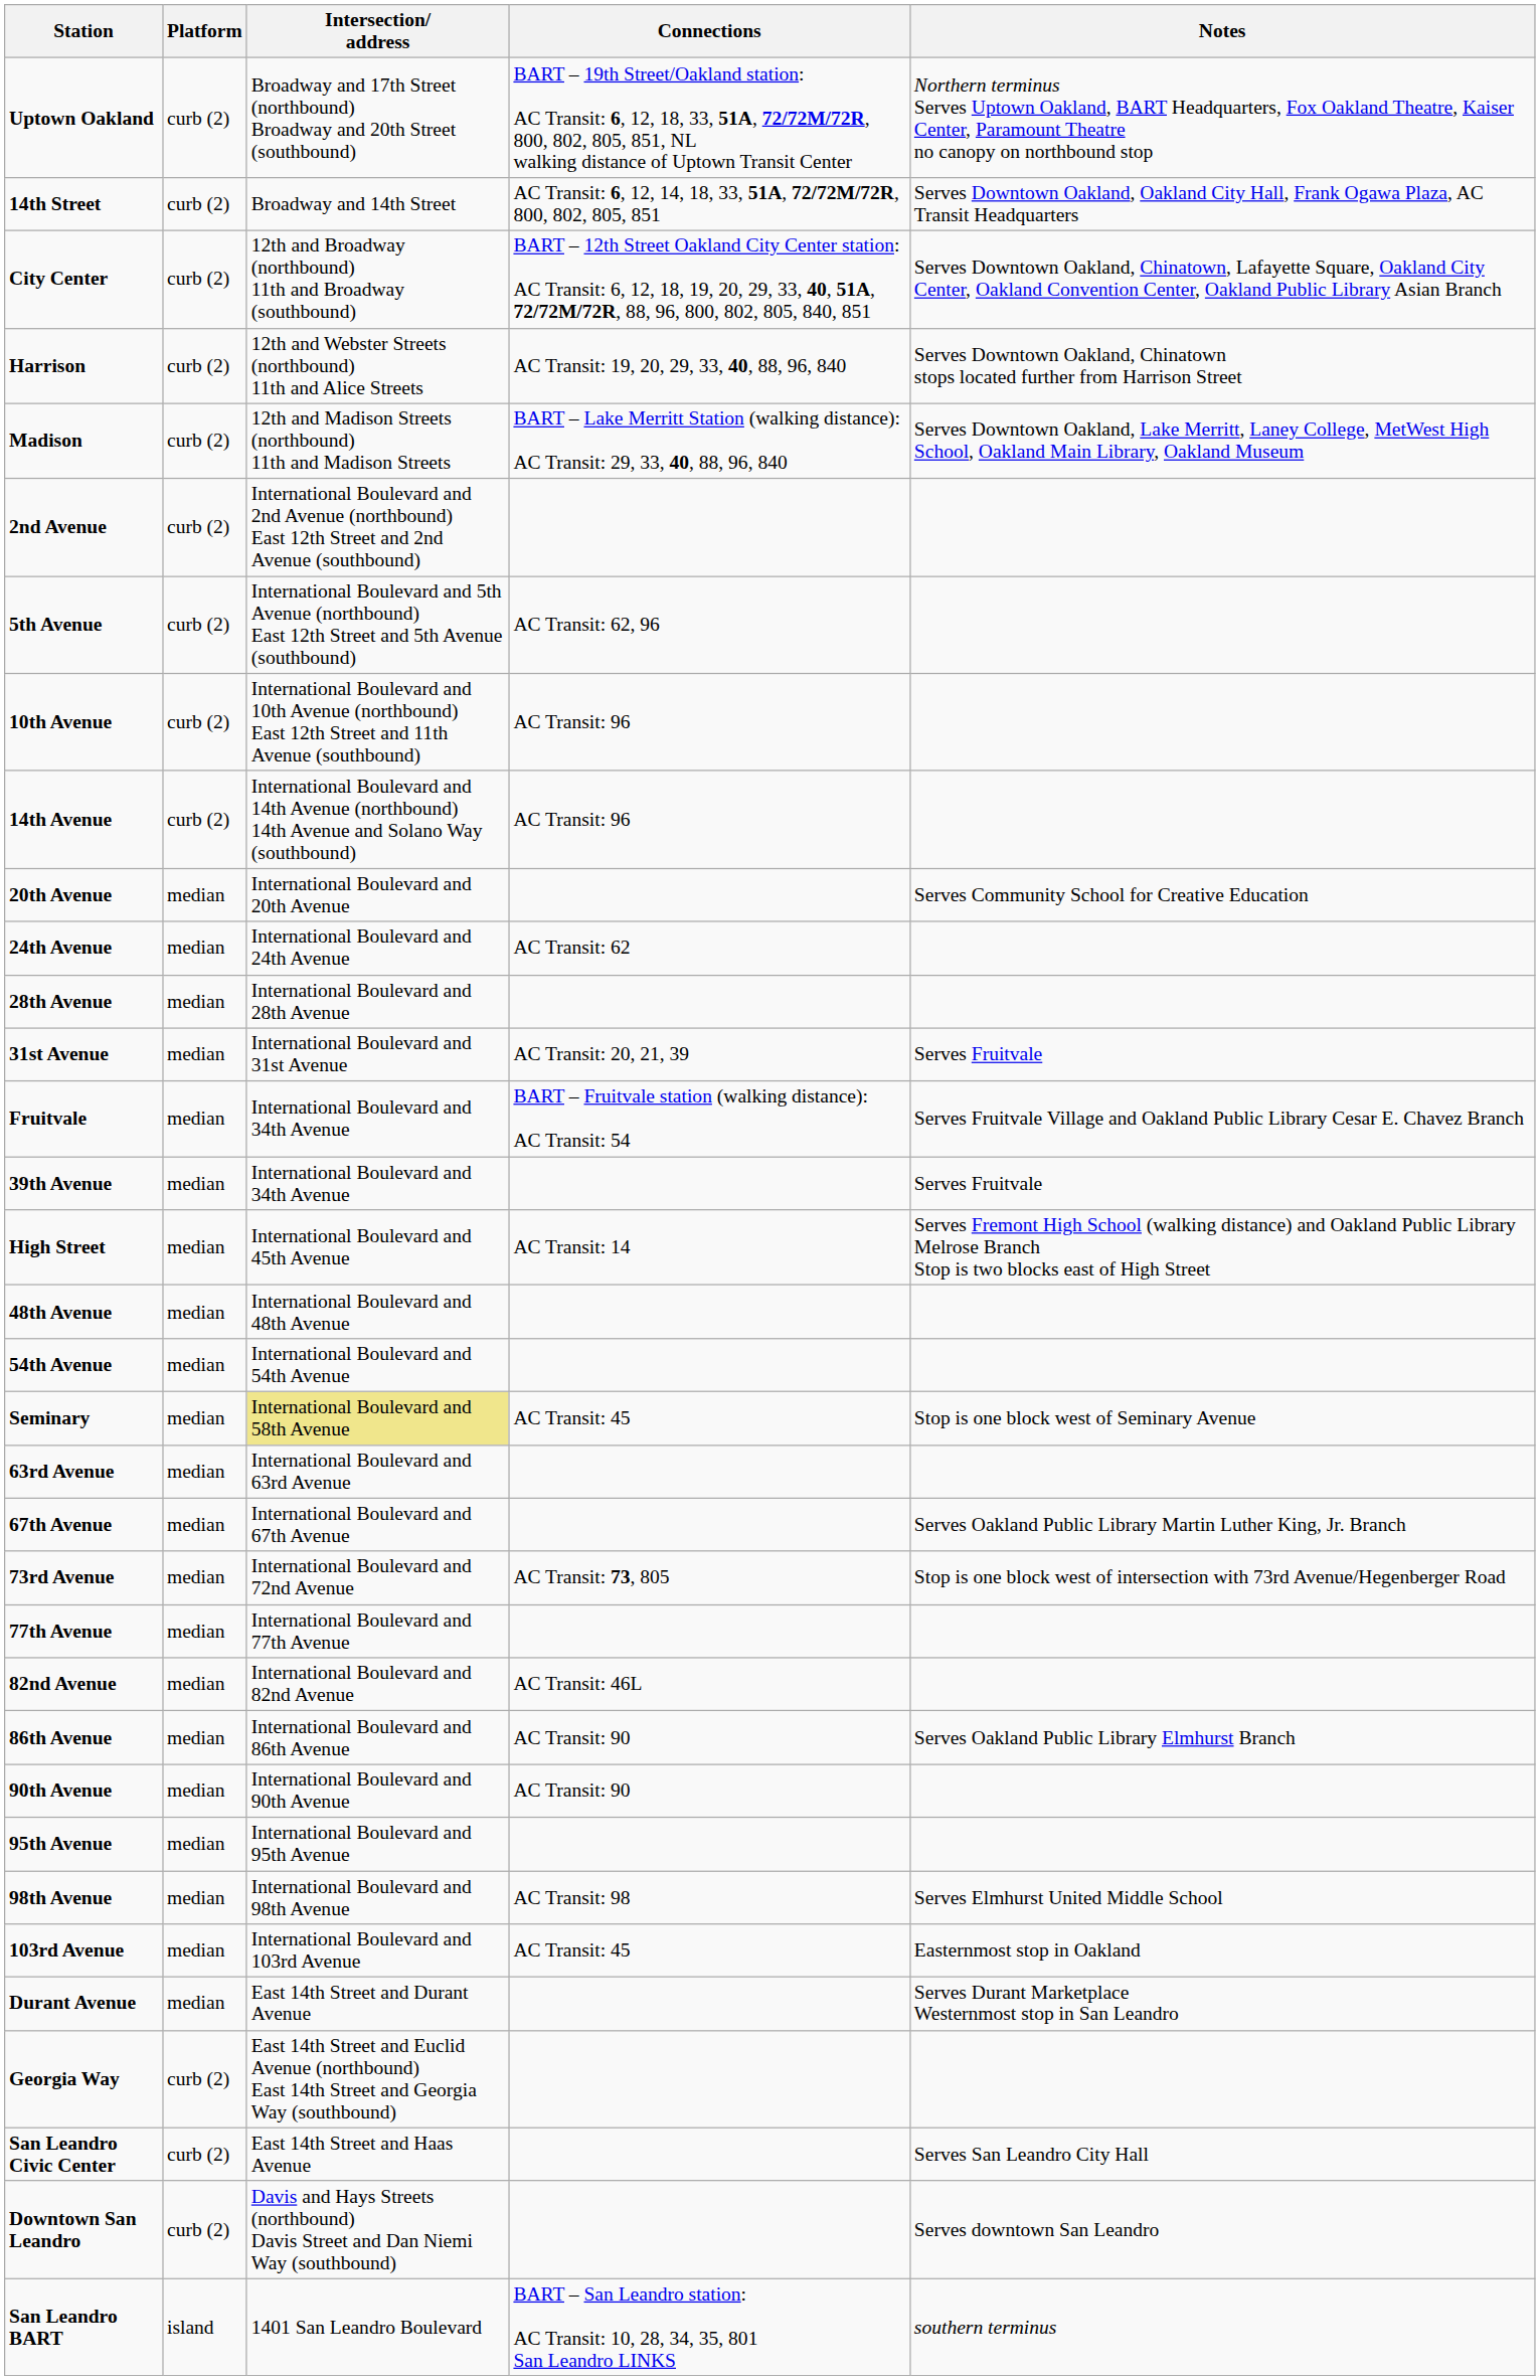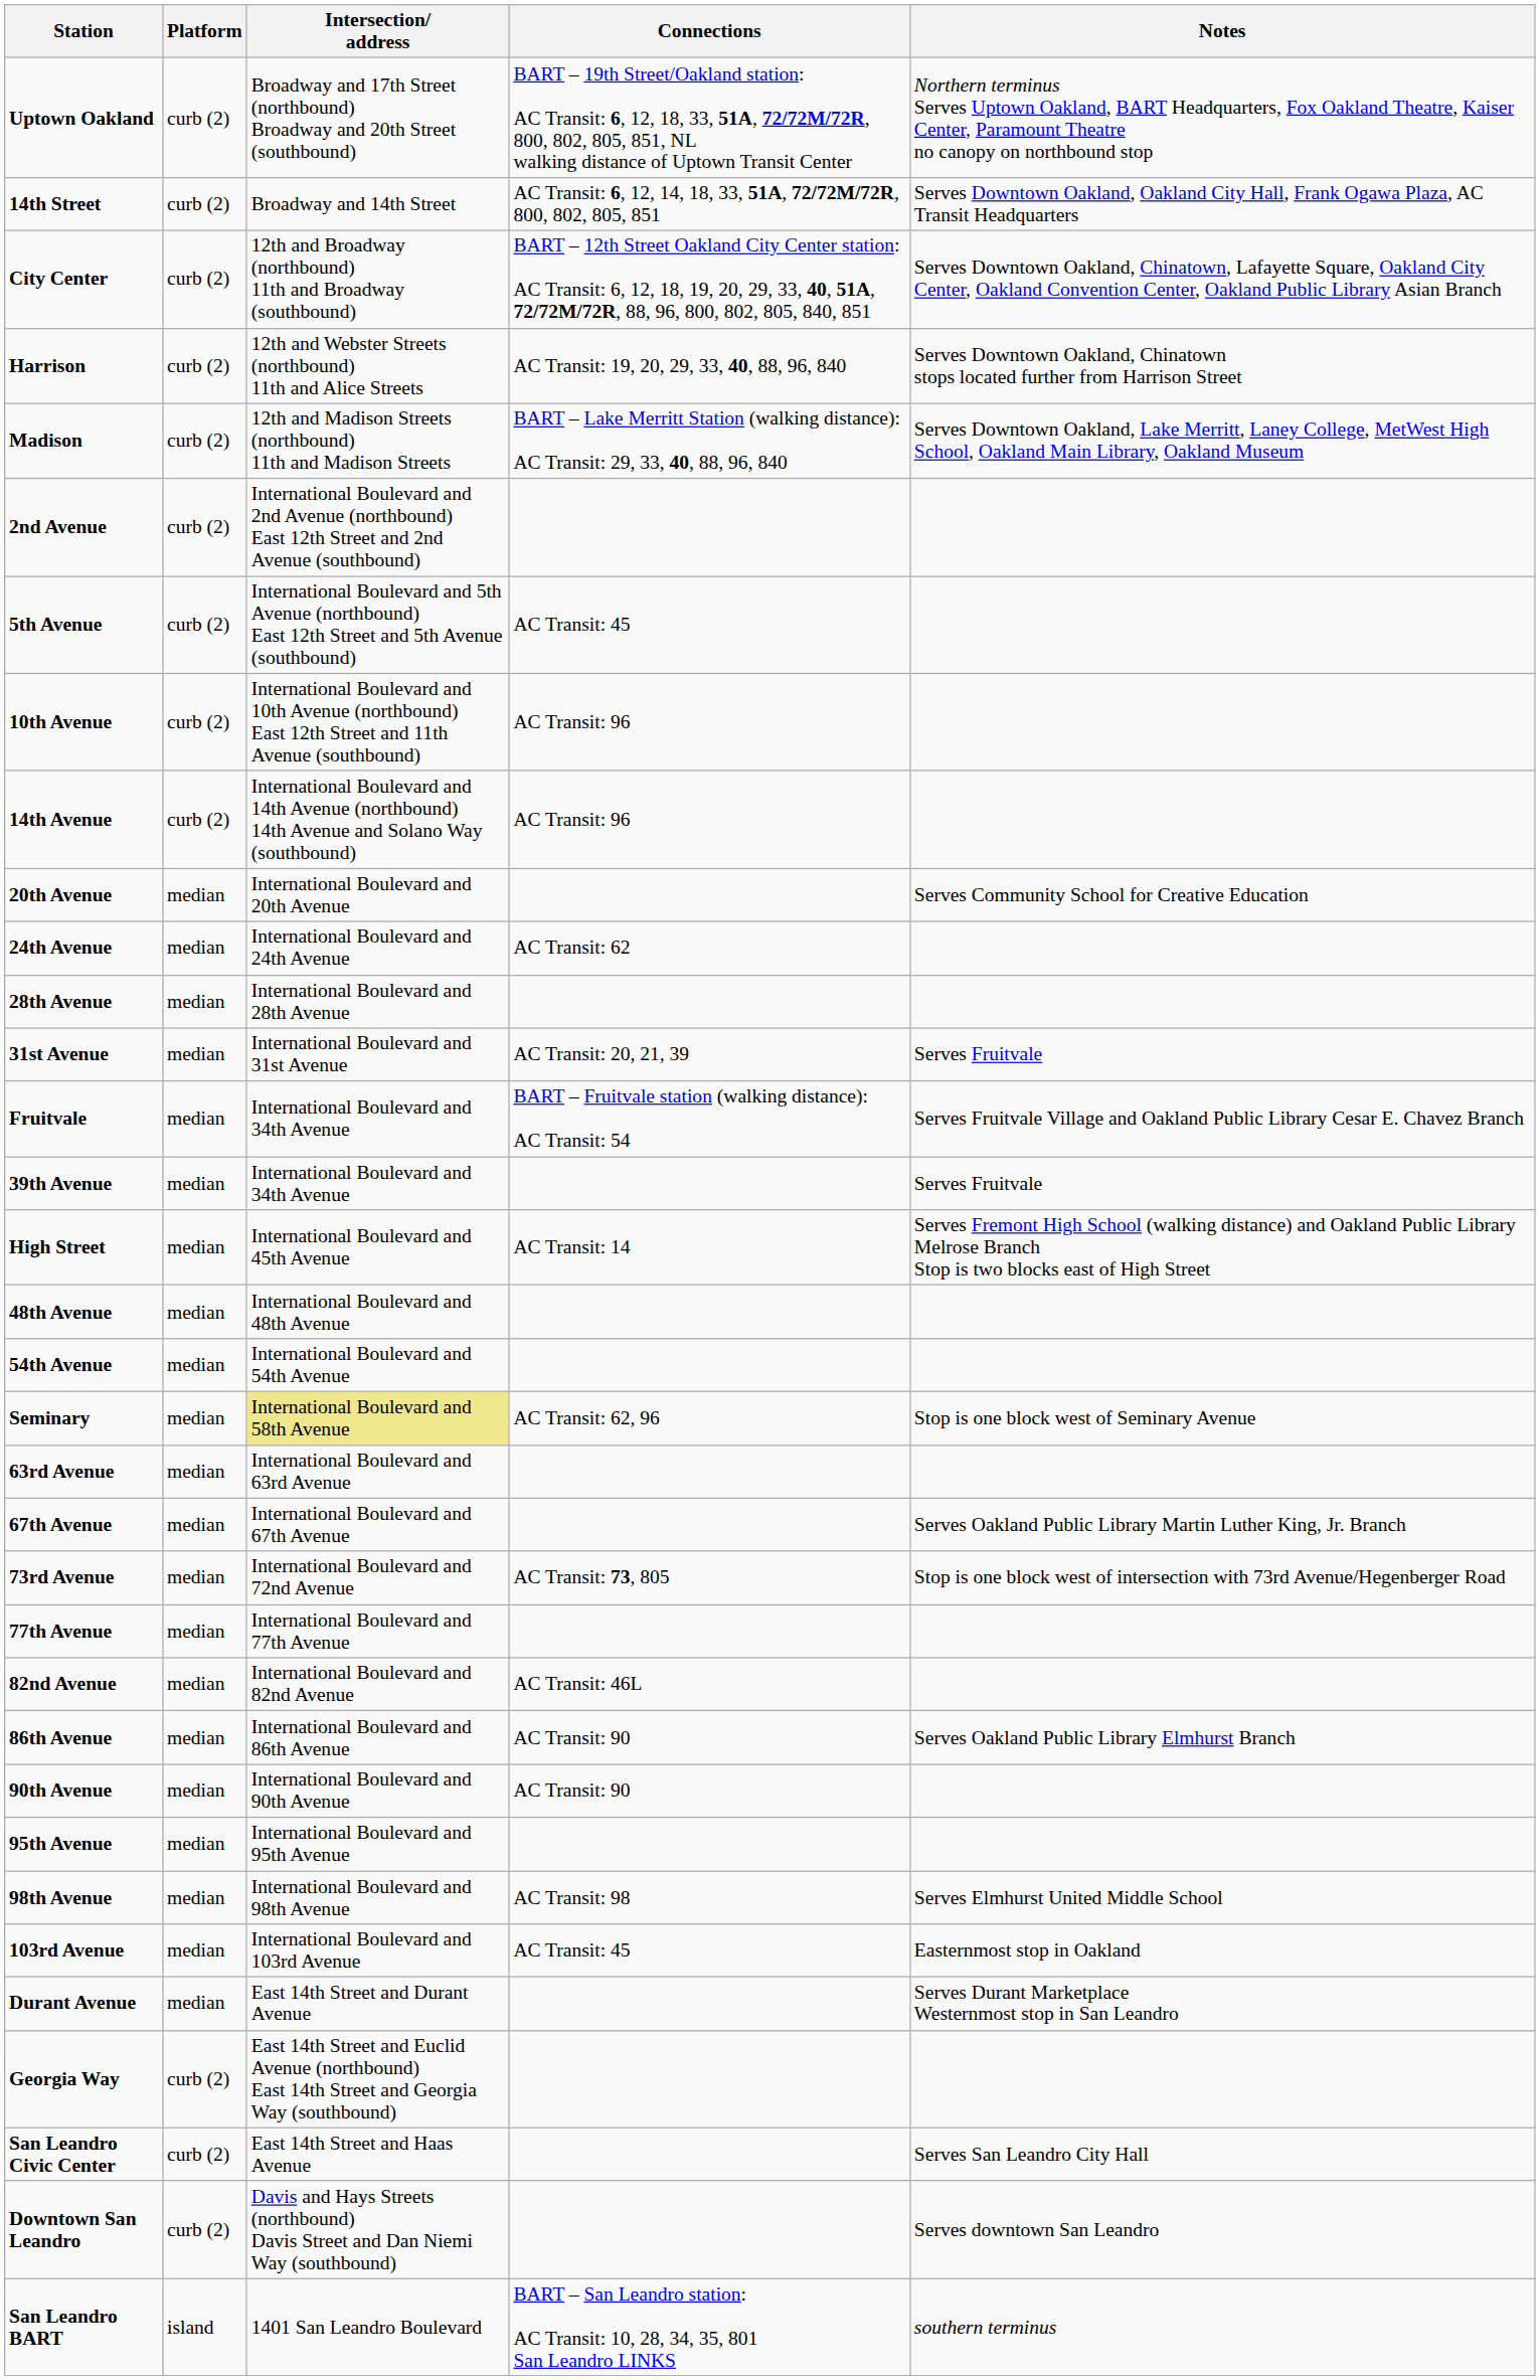5th Avenue | Connections: AC Transit: 62, 96 -> AC Transit: 45
Seminary | Connections: AC Transit: 45 -> AC Transit: 62, 96
